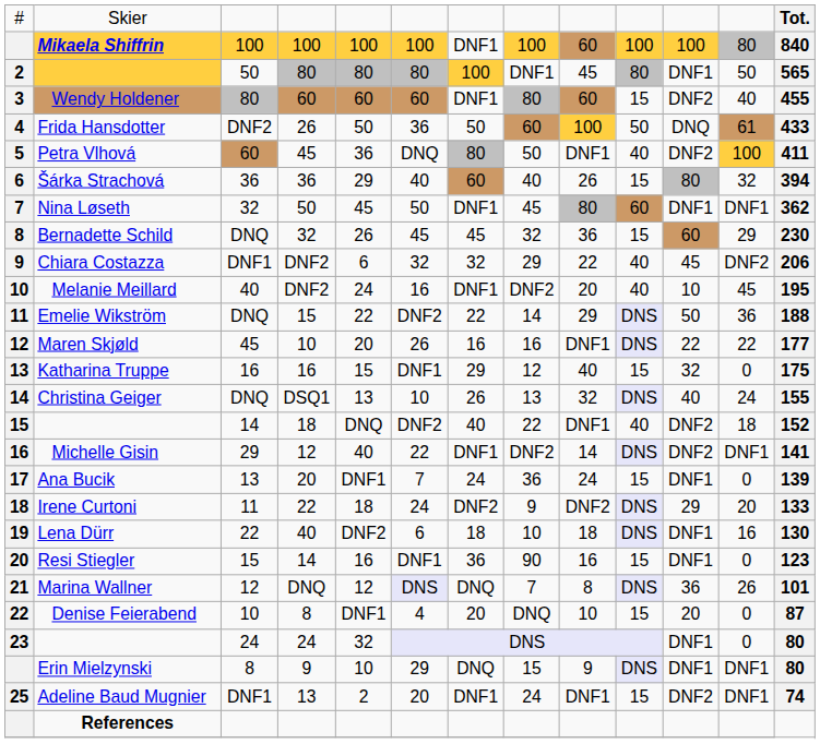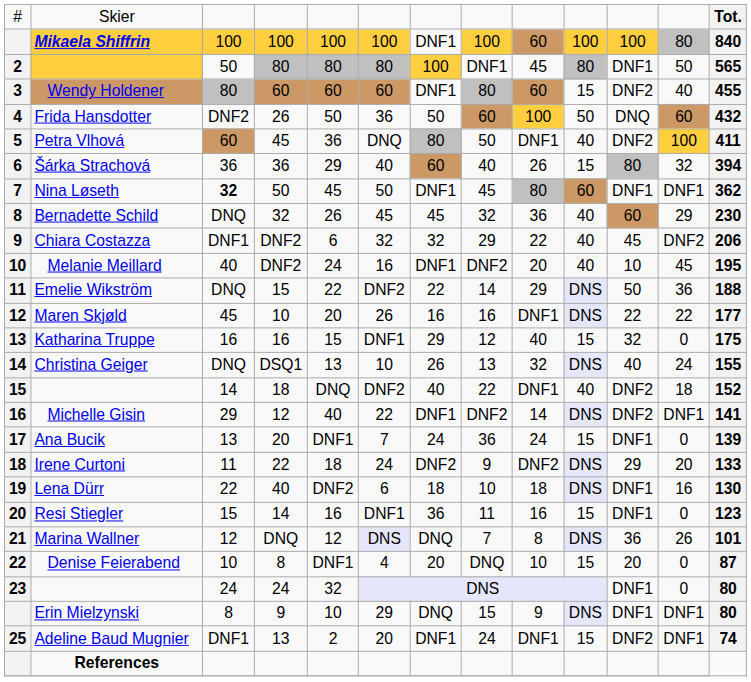Frida Hansdotter | column 12: 61 -> 60
Frida Hansdotter | column 13: 433 -> 432
Nina Løseth | column 3: normal -> bold
Bernadette Schild | column 10: 15 -> 40
Resi Stiegler | column 8: 90 -> 11
